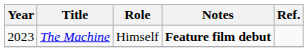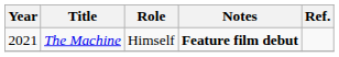The Machine | Year: 2023 -> 2021
